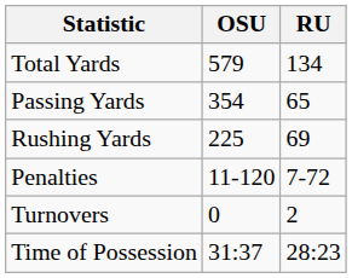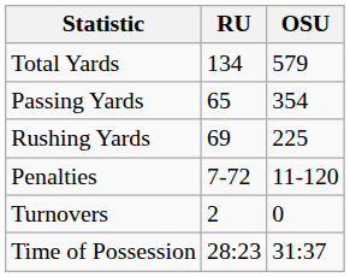columns swapped: OSU <-> RU
